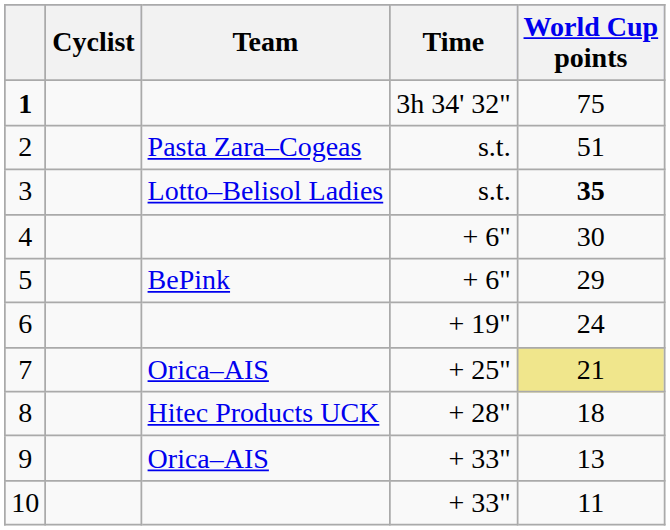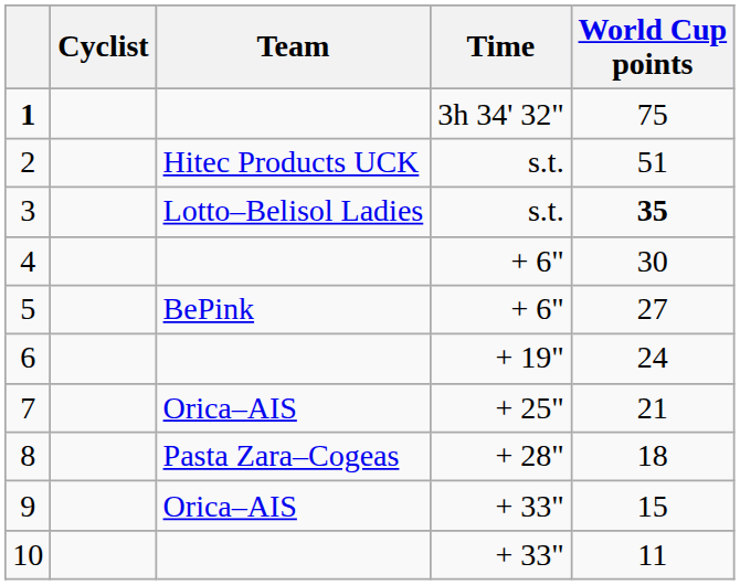2 | Team: Pasta Zara–Cogeas -> Hitec Products UCK
5 | World Cup points: 29 -> 27
7 | World Cup points: khaki background -> no background
8 | Team: Hitec Products UCK -> Pasta Zara–Cogeas
9 | World Cup points: 13 -> 15
